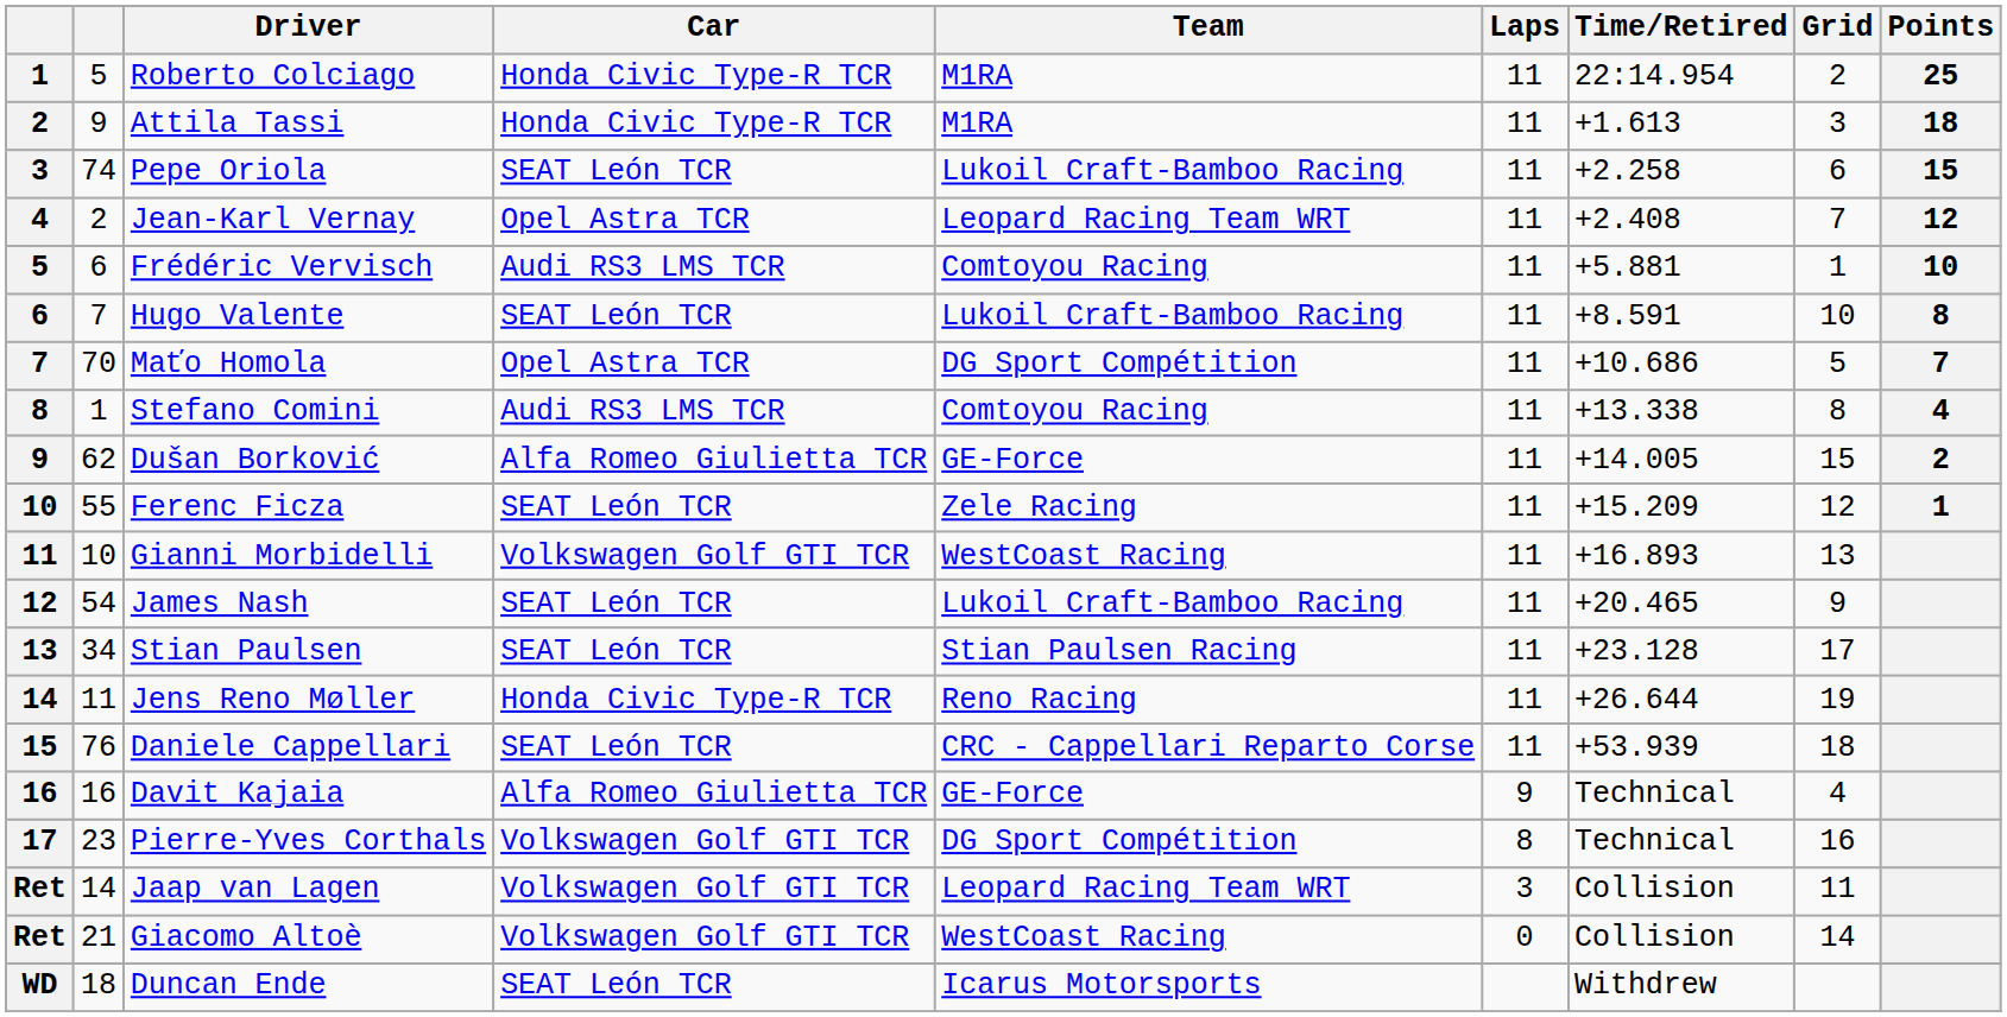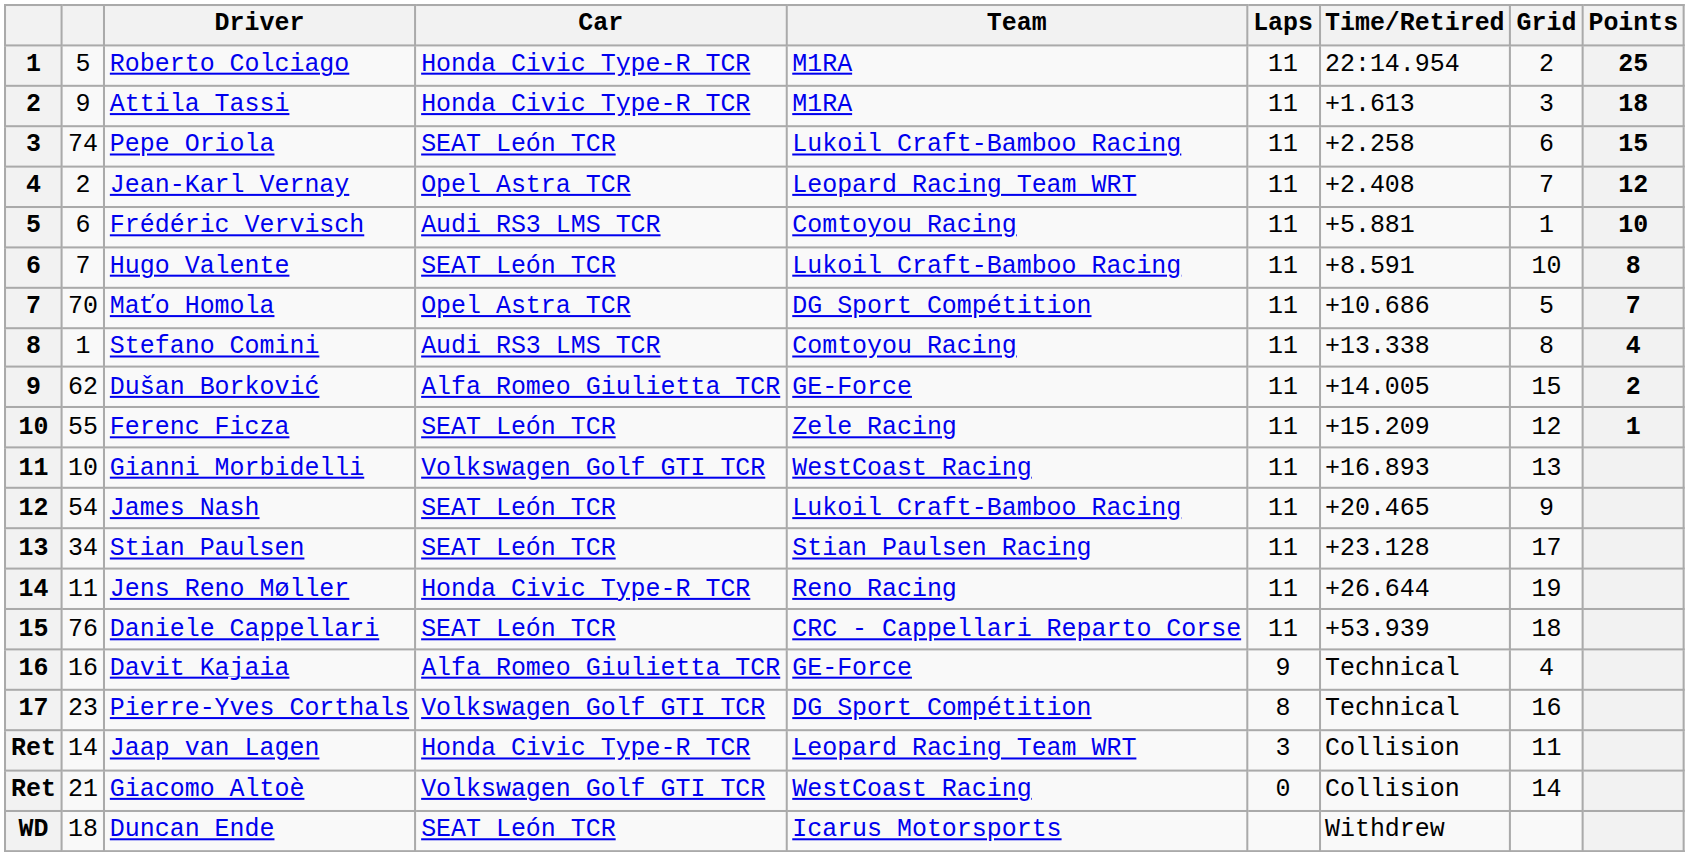Jaap van Lagen | Car: Volkswagen Golf GTI TCR -> Honda Civic Type-R TCR
